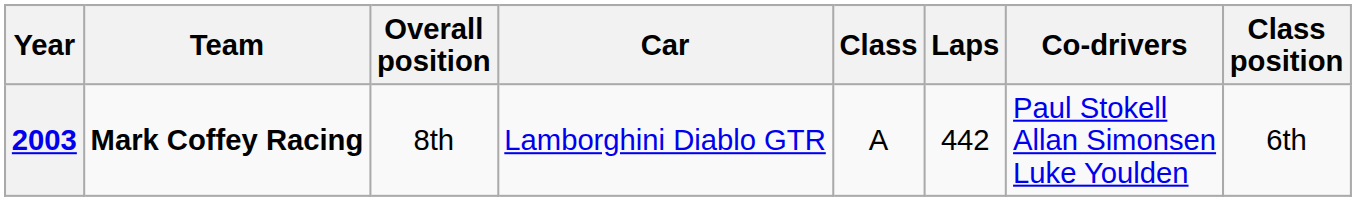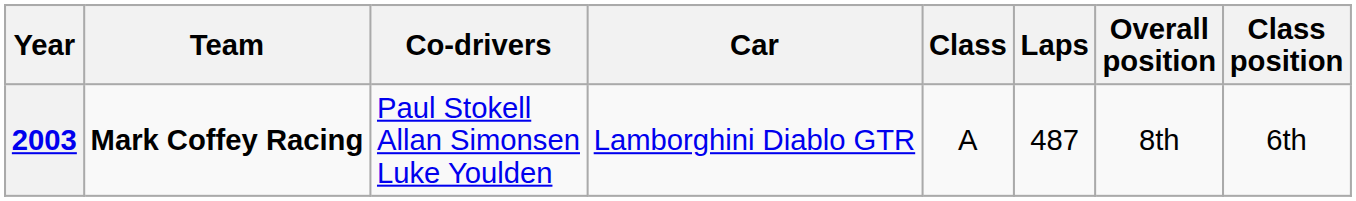columns swapped: Co-drivers <-> Overall position
2003 | Laps: 442 -> 487
